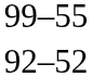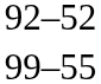rows swapped: 99–55 <-> 92–52
